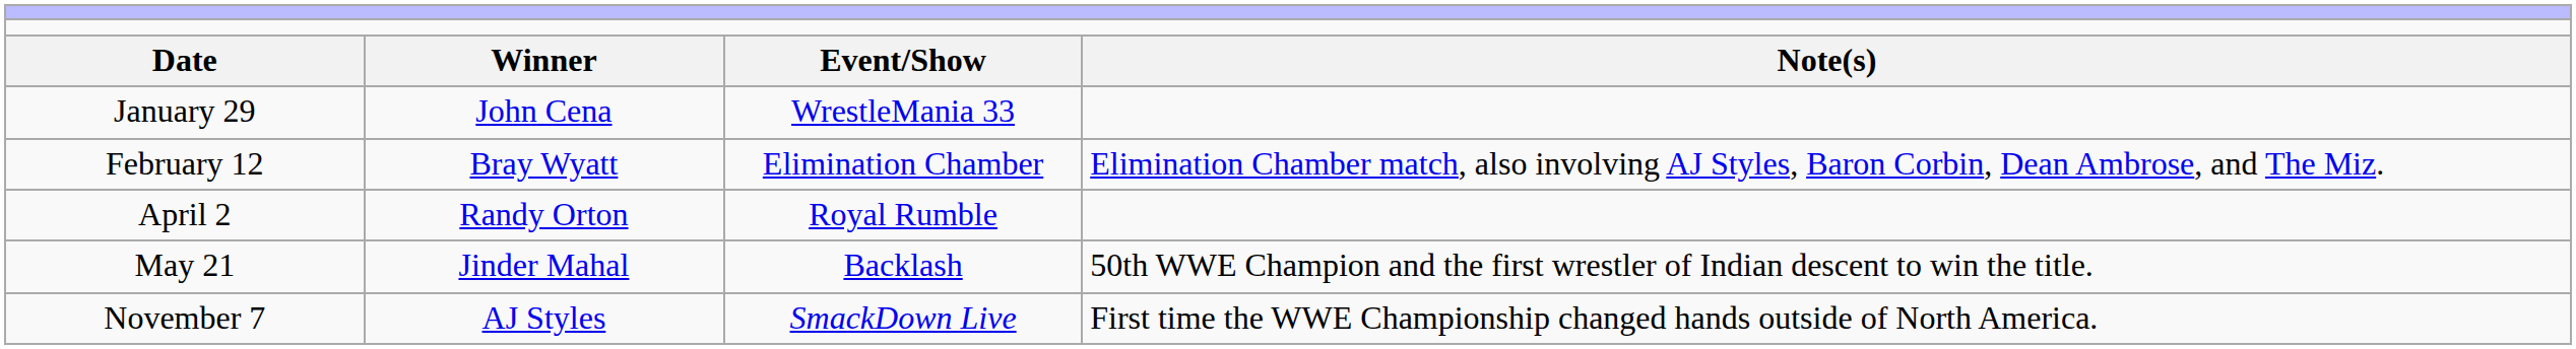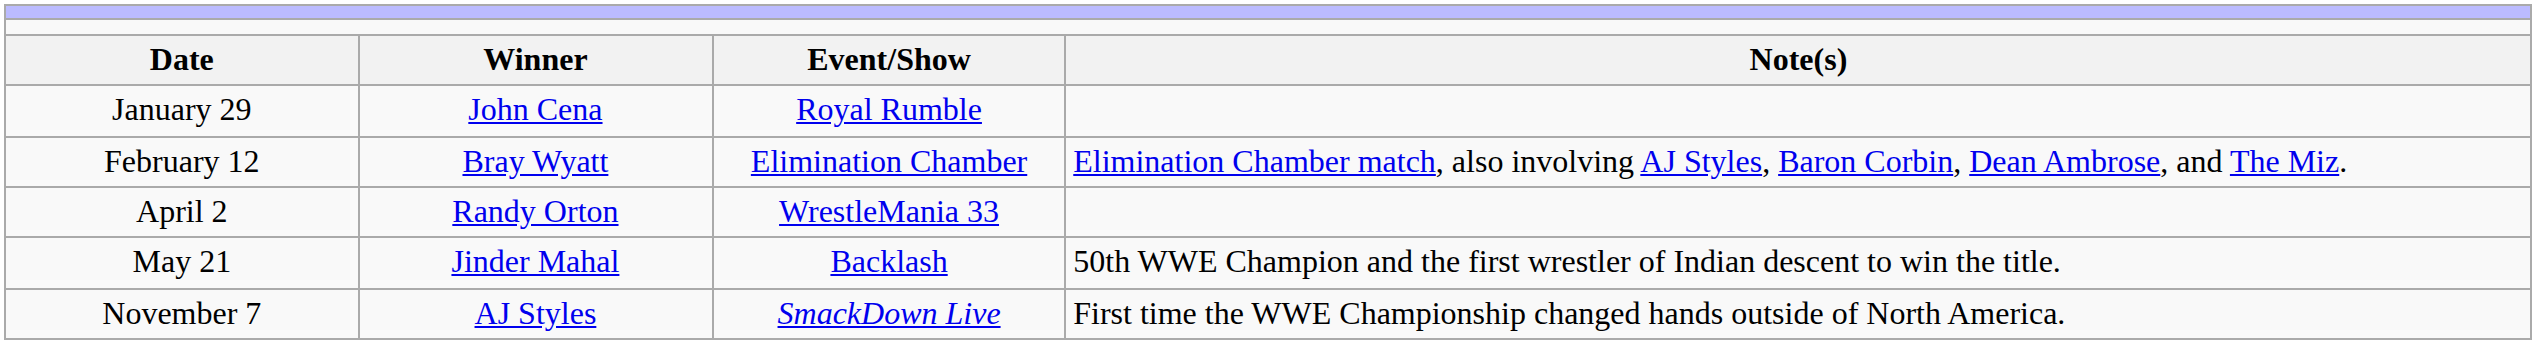January 29 | column 3: WrestleMania 33 -> Royal Rumble
April 2 | column 3: Royal Rumble -> WrestleMania 33
